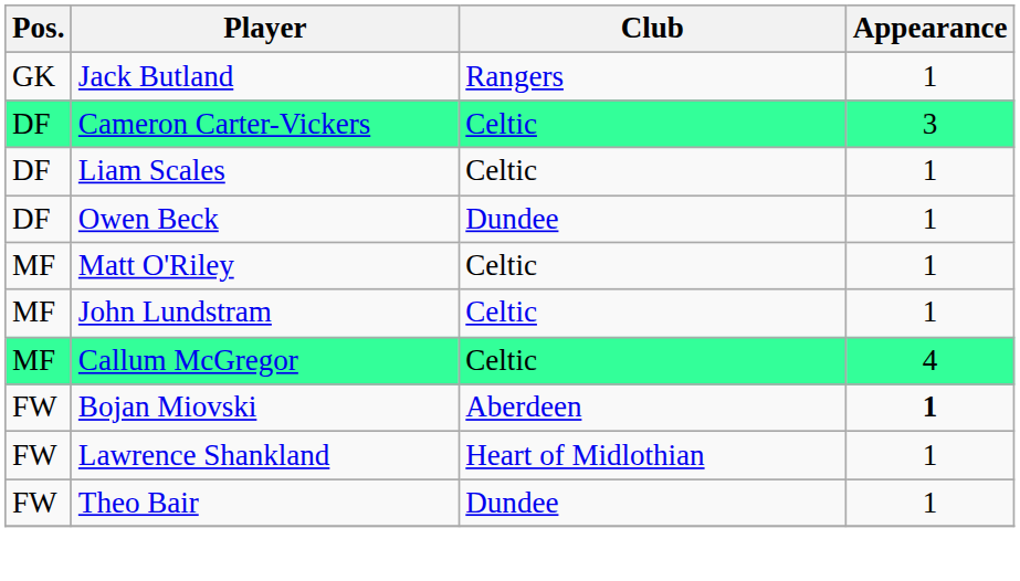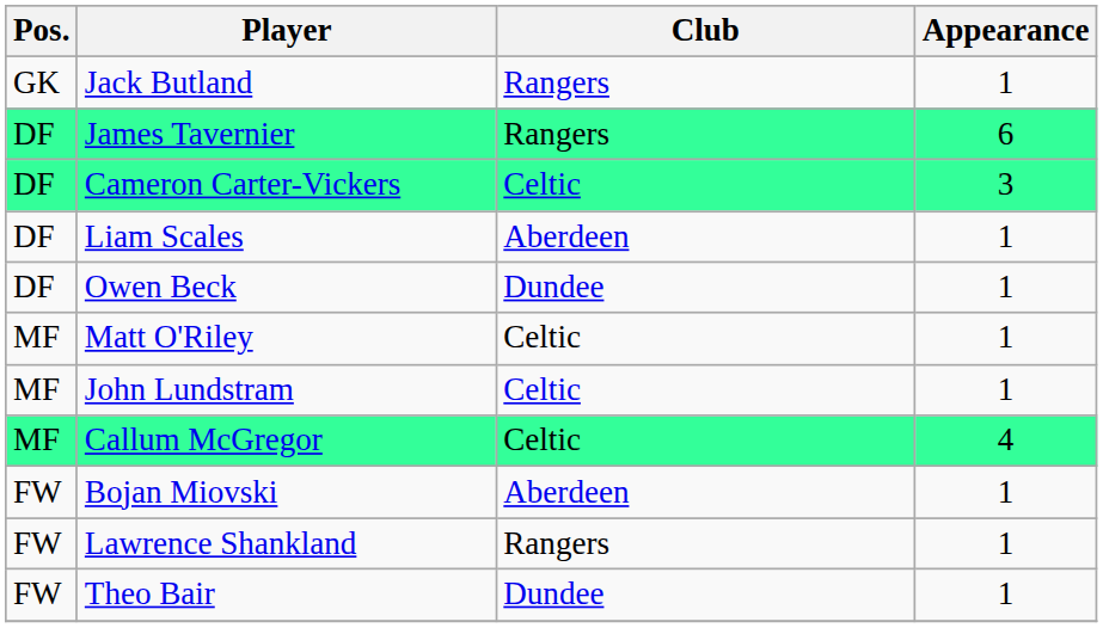+ row: DF | James Tavernier | Rangers | 6
Liam Scales | Club: Celtic -> Aberdeen
Bojan Miovski | Appearance: bold -> normal
Lawrence Shankland | Club: Heart of Midlothian -> Rangers
